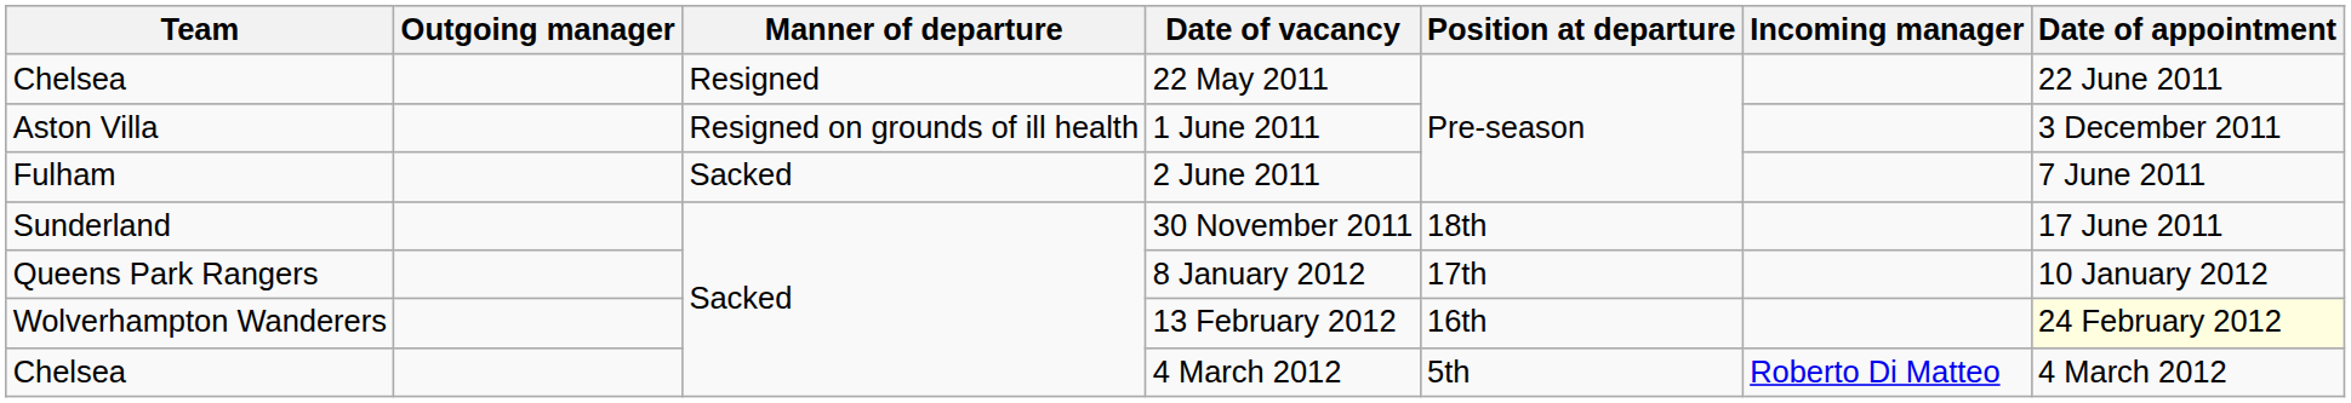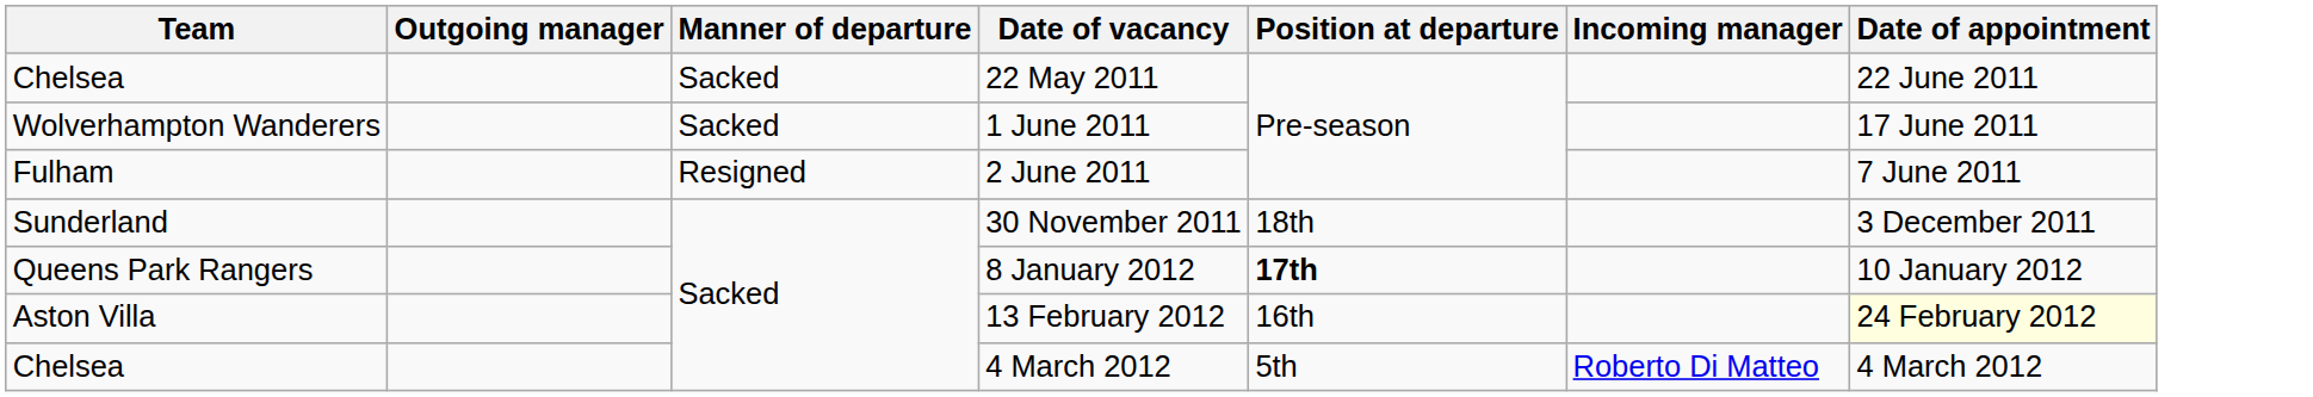22 May 2011 | Manner of departure: Resigned -> Sacked
1 June 2011 | Team: Aston Villa -> Wolverhampton Wanderers
1 June 2011 | Manner of departure: Resigned on grounds of ill health -> Sacked
1 June 2011 | Date of appointment: 3 December 2011 -> 17 June 2011
2 June 2011 | Manner of departure: Sacked -> Resigned
30 November 2011 | Date of appointment: 17 June 2011 -> 3 December 2011
8 January 2012 | Position at departure: normal -> bold
13 February 2012 | Team: Wolverhampton Wanderers -> Aston Villa
